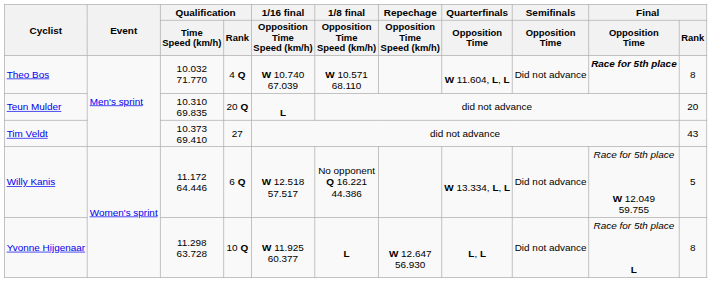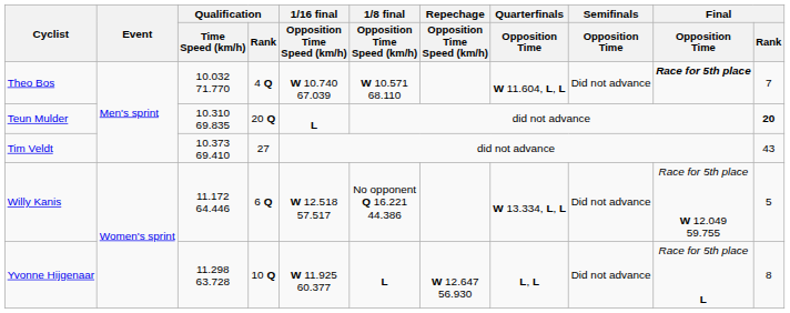Theo Bos | Final / Rank: 8 -> 7
Teun Mulder | Final / Rank: normal -> bold
